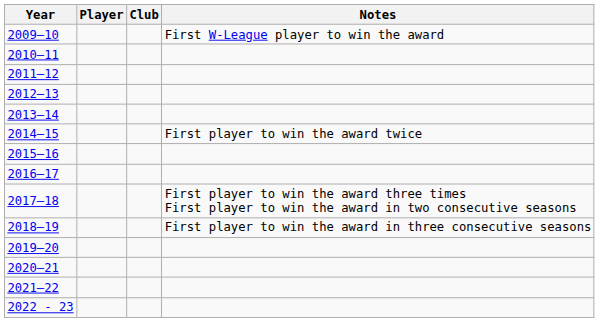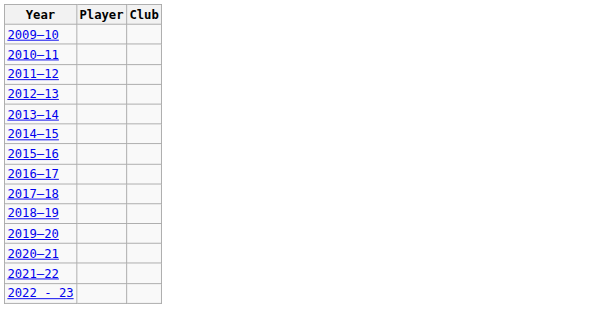- column: Notes | First W-League player to win the award | First player to win the award twice | First player to win the award three times First player to win the award in two consecutive seasons | First player to win the award in three consecutive seasons
